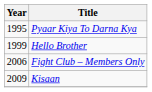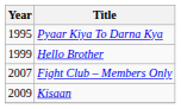Fight Club – Members Only | Year: 2006 -> 2007
